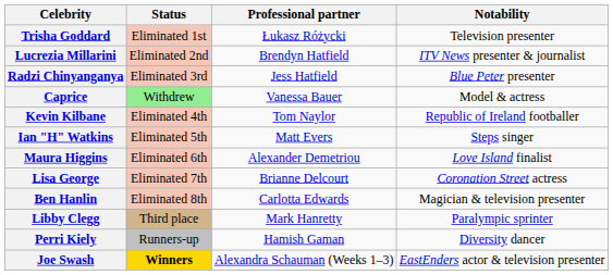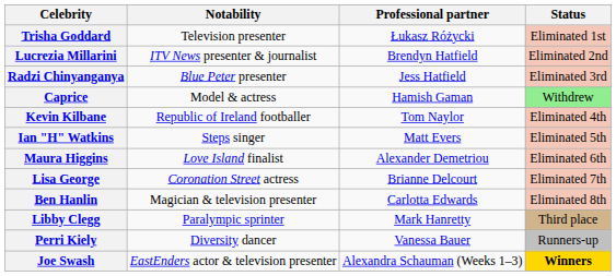columns swapped: Notability <-> Status
Caprice | Professional partner: Vanessa Bauer -> Hamish Gaman
Perri Kiely | Professional partner: Hamish Gaman -> Vanessa Bauer
